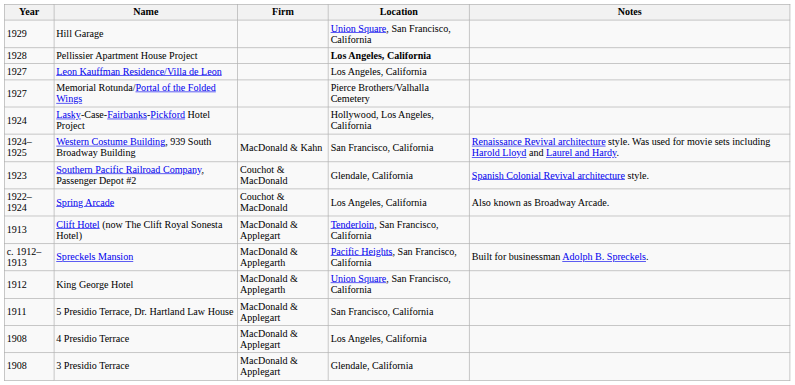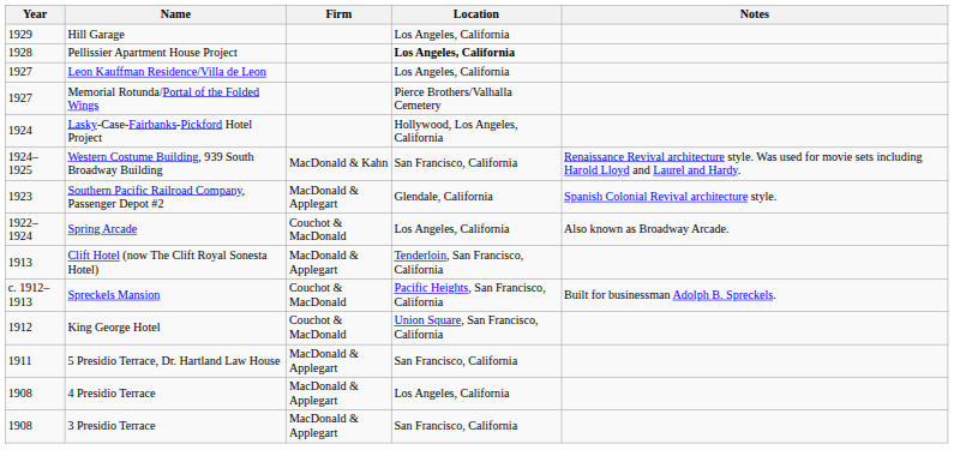Hill Garage | Location: Union Square, San Francisco, California -> Los Angeles, California
Southern Pacific Railroad Company, Passenger Depot #2 | Firm: Couchot & MacDonald -> MacDonald & Applegart
Spreckels Mansion | Firm: MacDonald & Applegarth -> Couchot & MacDonald
King George Hotel | Firm: MacDonald & Applegarth -> Couchot & MacDonald
3 Presidio Terrace | Location: Glendale, California -> San Francisco, California
